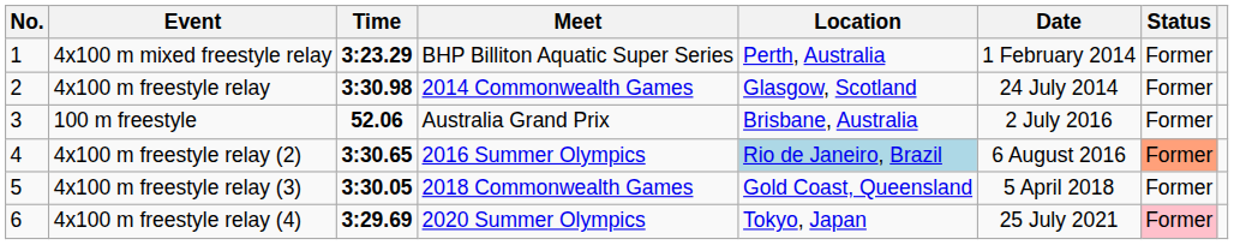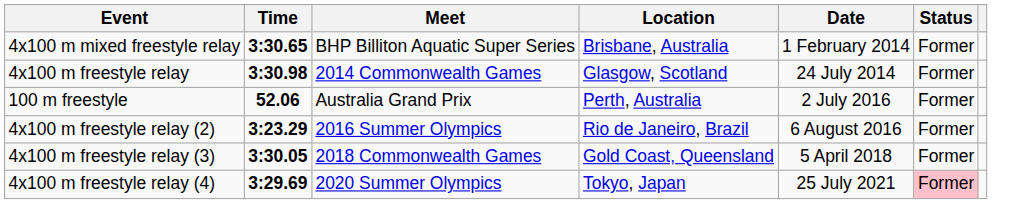- column: No. | 1 | 2 | 3 | 4 | 5 | 6
4x100 m mixed freestyle relay | Time: 3:23.29 -> 3:30.65
4x100 m mixed freestyle relay | Location: Perth, Australia -> Brisbane, Australia
100 m freestyle | Location: Brisbane, Australia -> Perth, Australia
4x100 m freestyle relay (2) | Time: 3:30.65 -> 3:23.29
4x100 m freestyle relay (2) | Location: lightblue background -> no background
4x100 m freestyle relay (2) | Status: lightsalmon background -> no background
